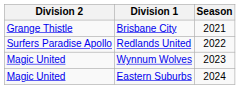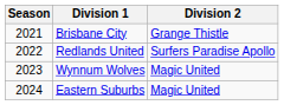columns swapped: Season <-> Division 2
